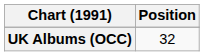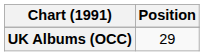UK Albums (OCC) | Position: 32 -> 29
